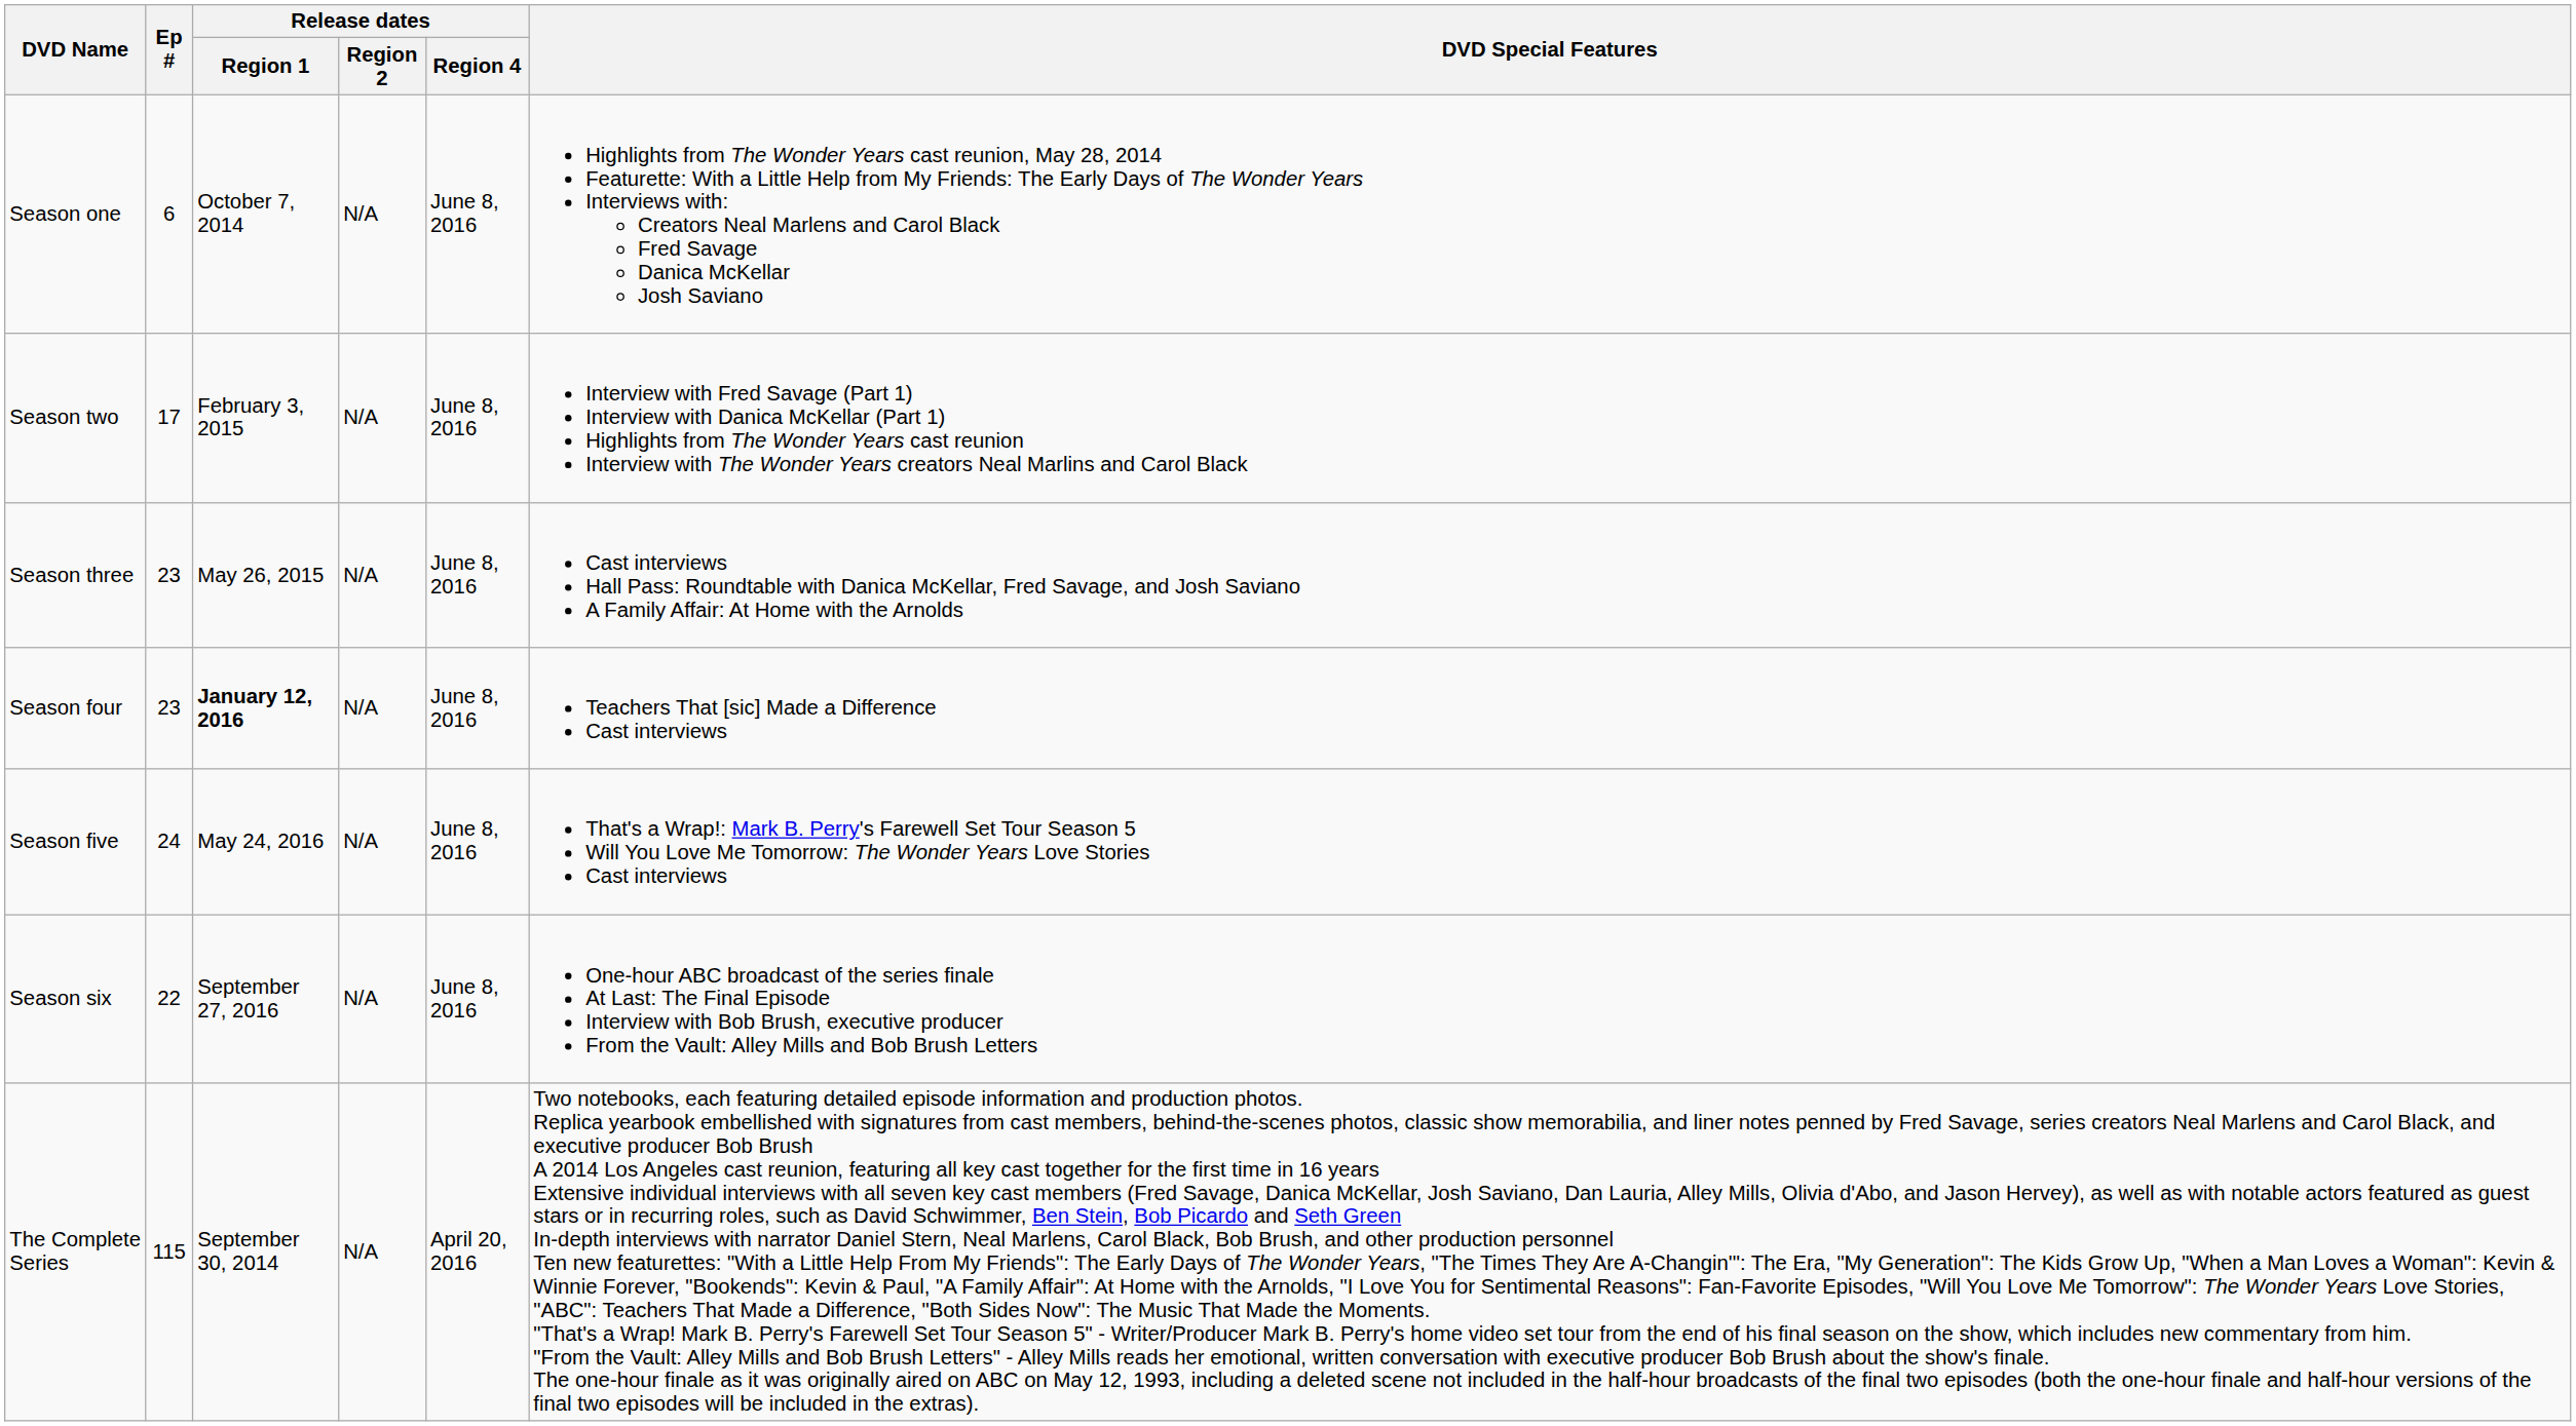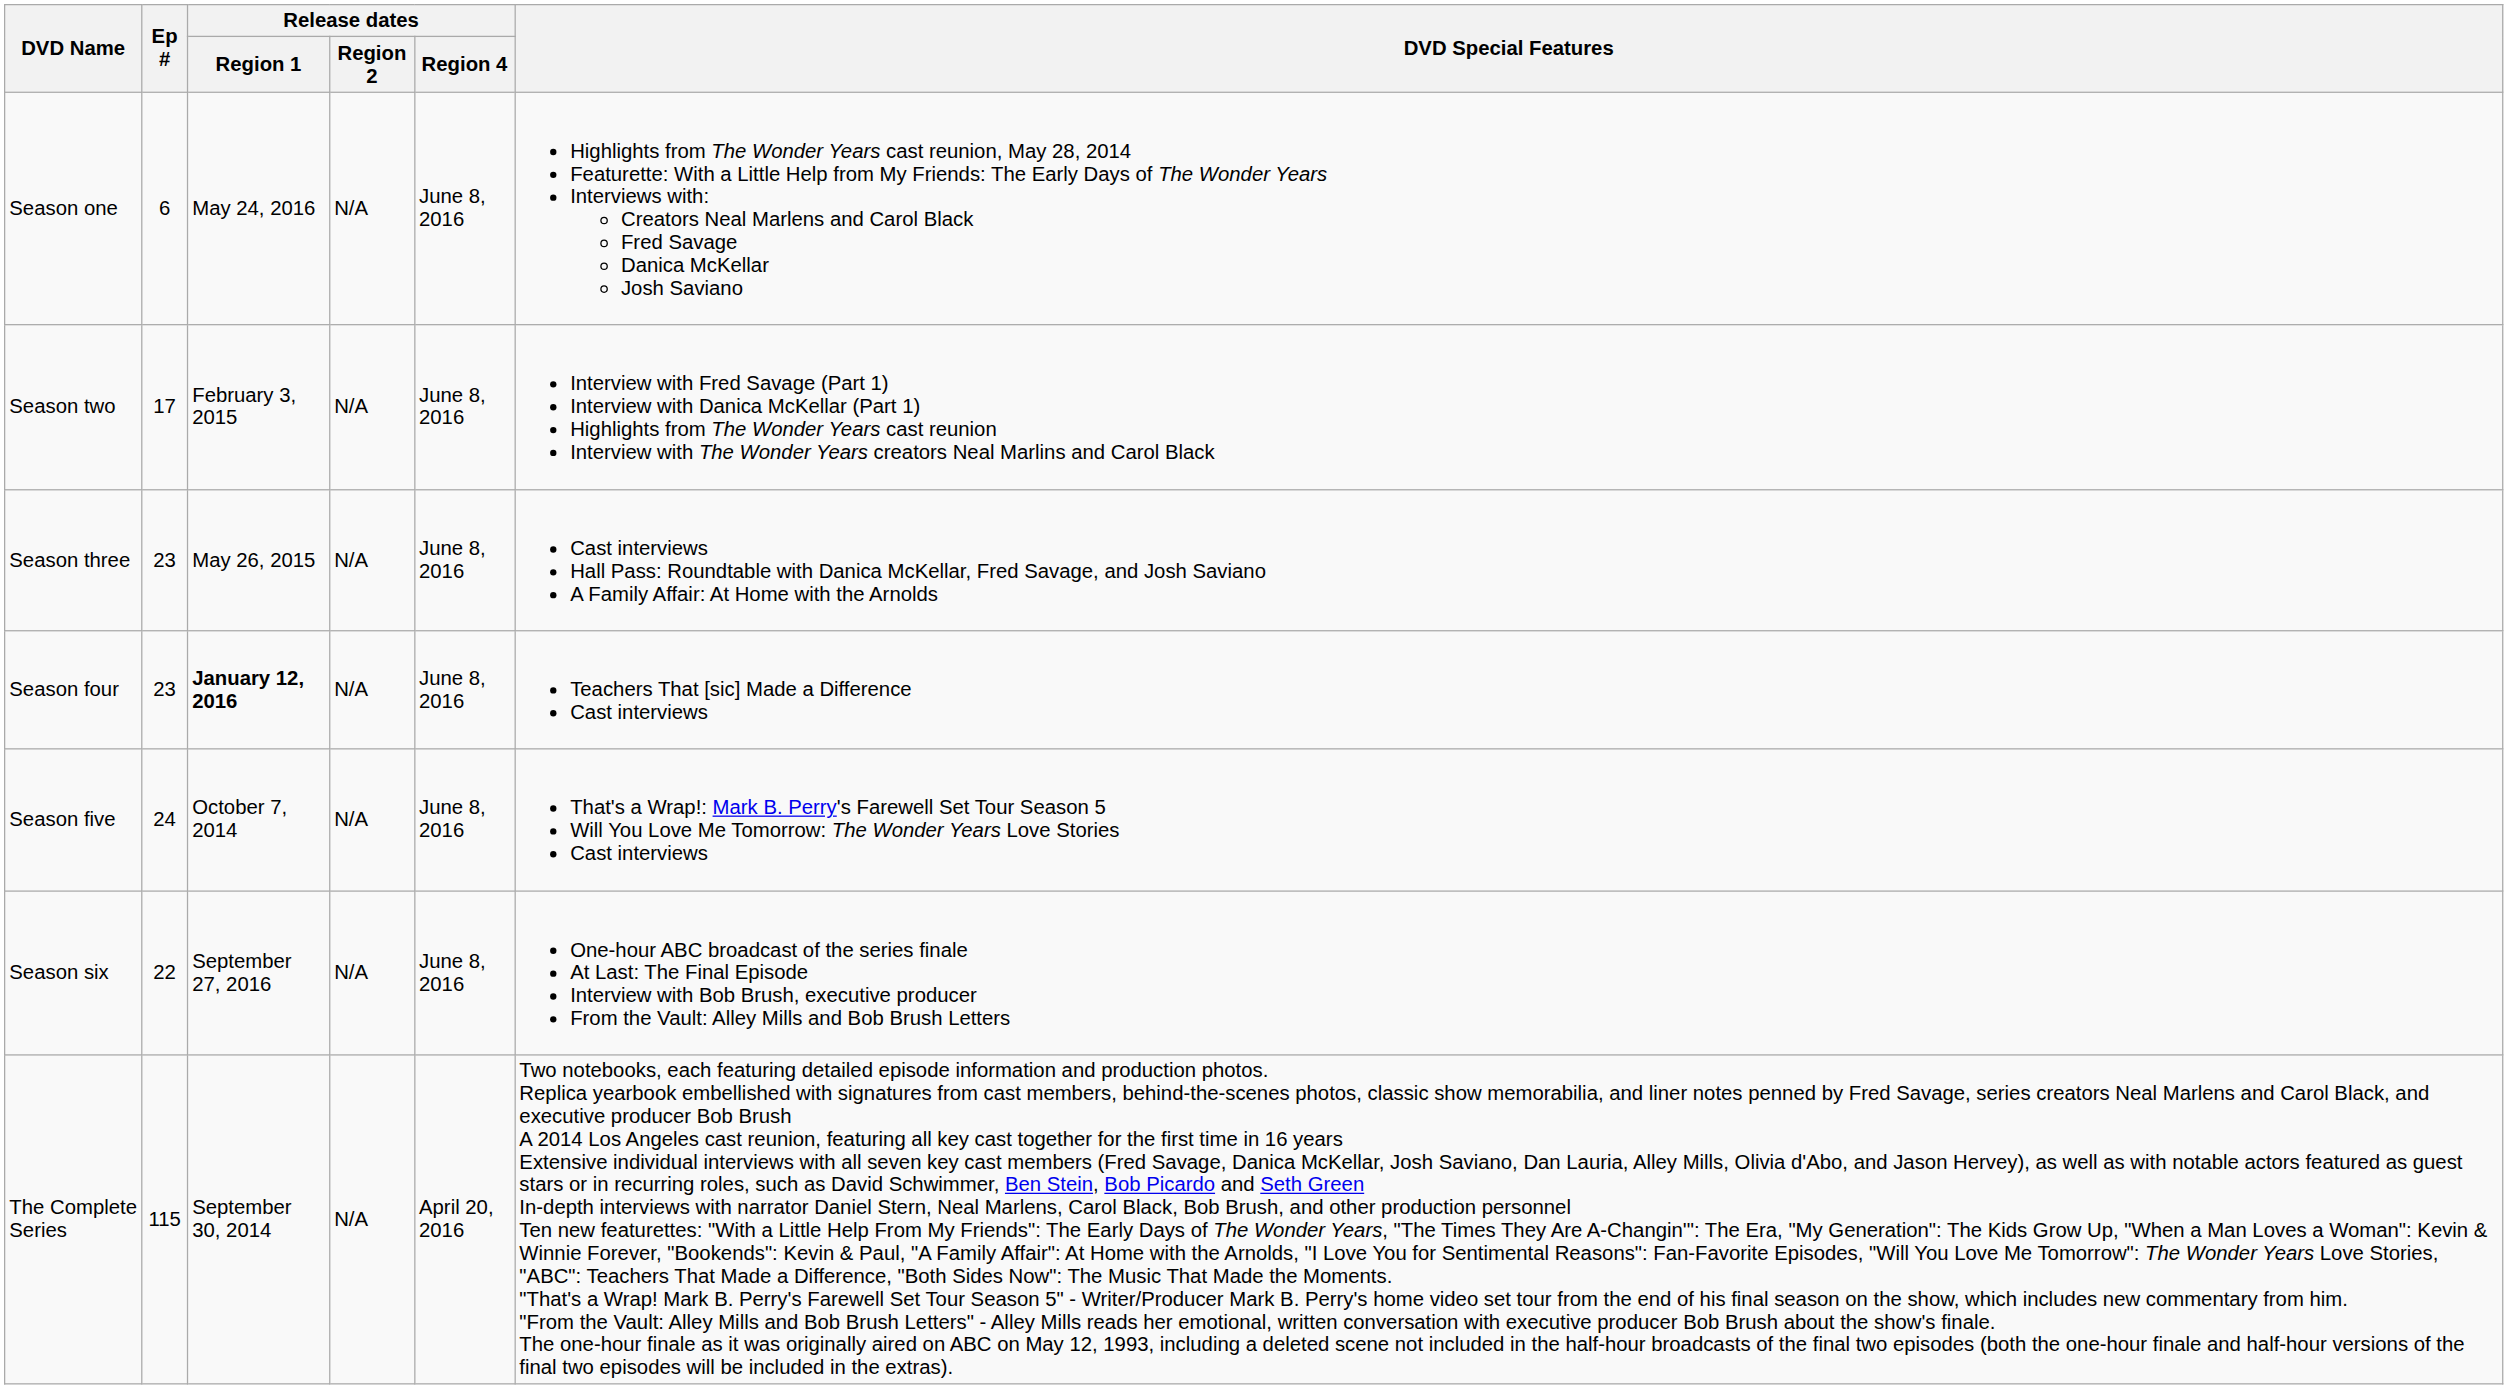Season one | Release dates / Region 1: October 7, 2014 -> May 24, 2016
Season five | Release dates / Region 1: May 24, 2016 -> October 7, 2014
